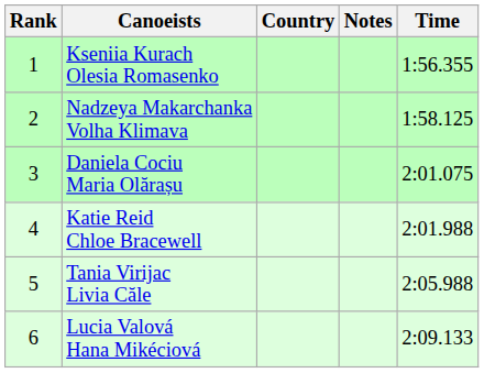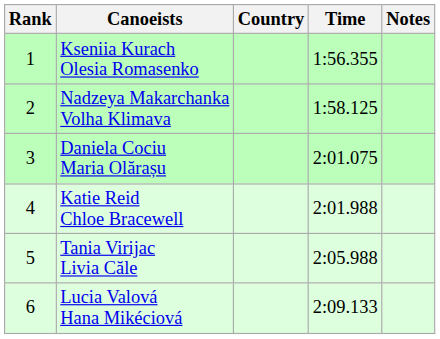columns swapped: Time <-> Notes
